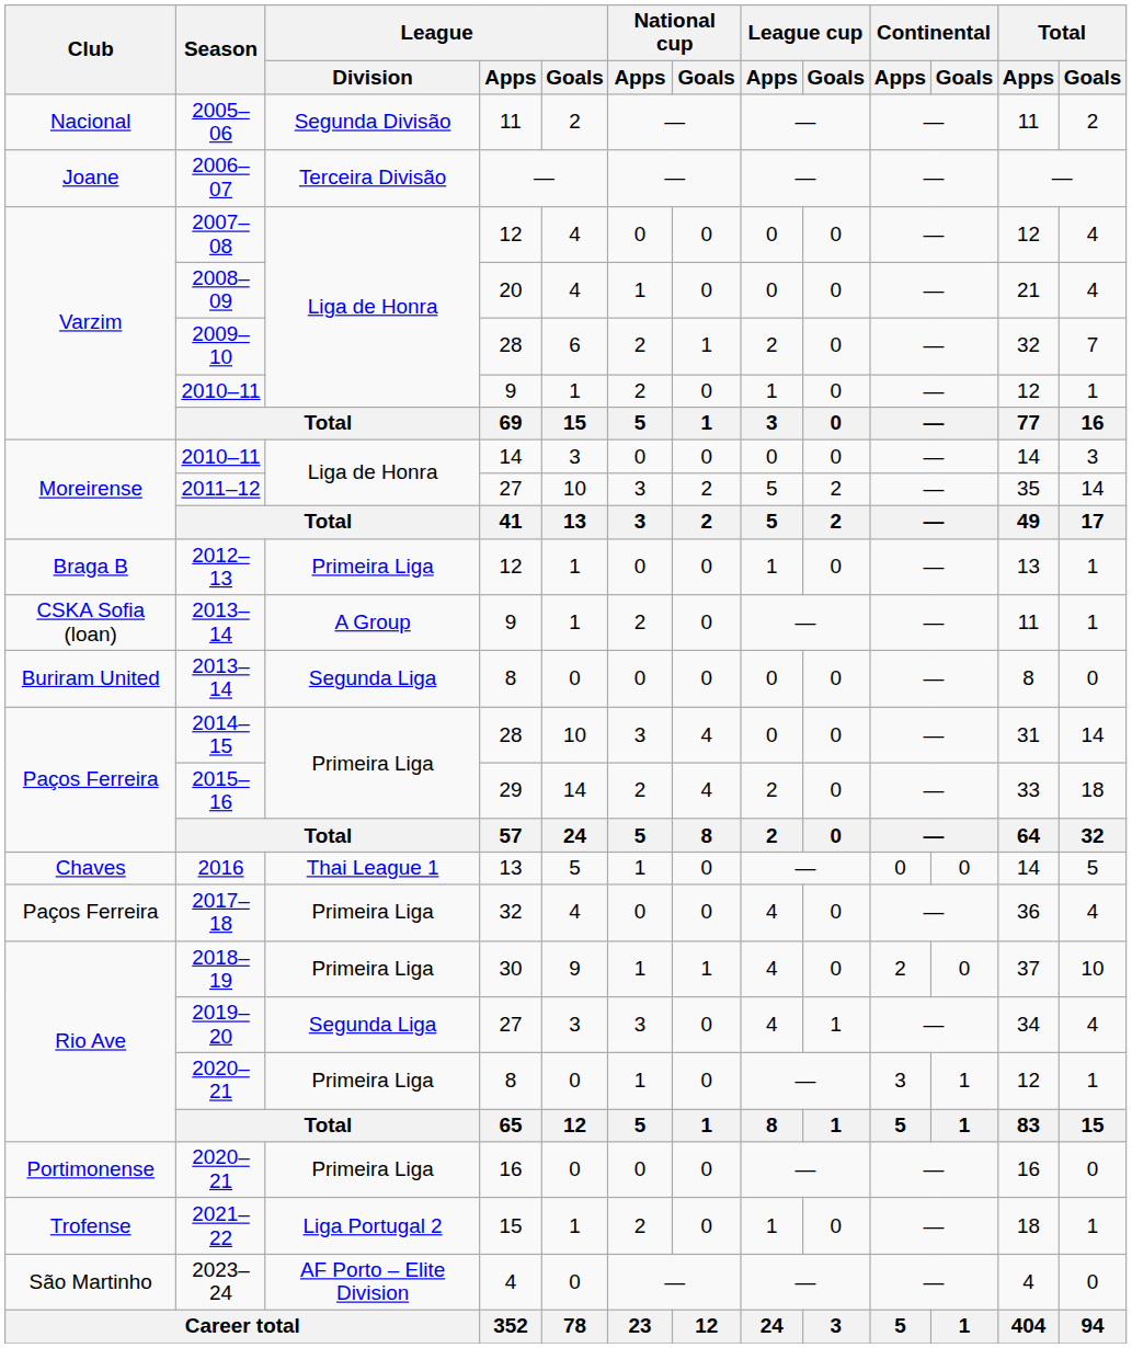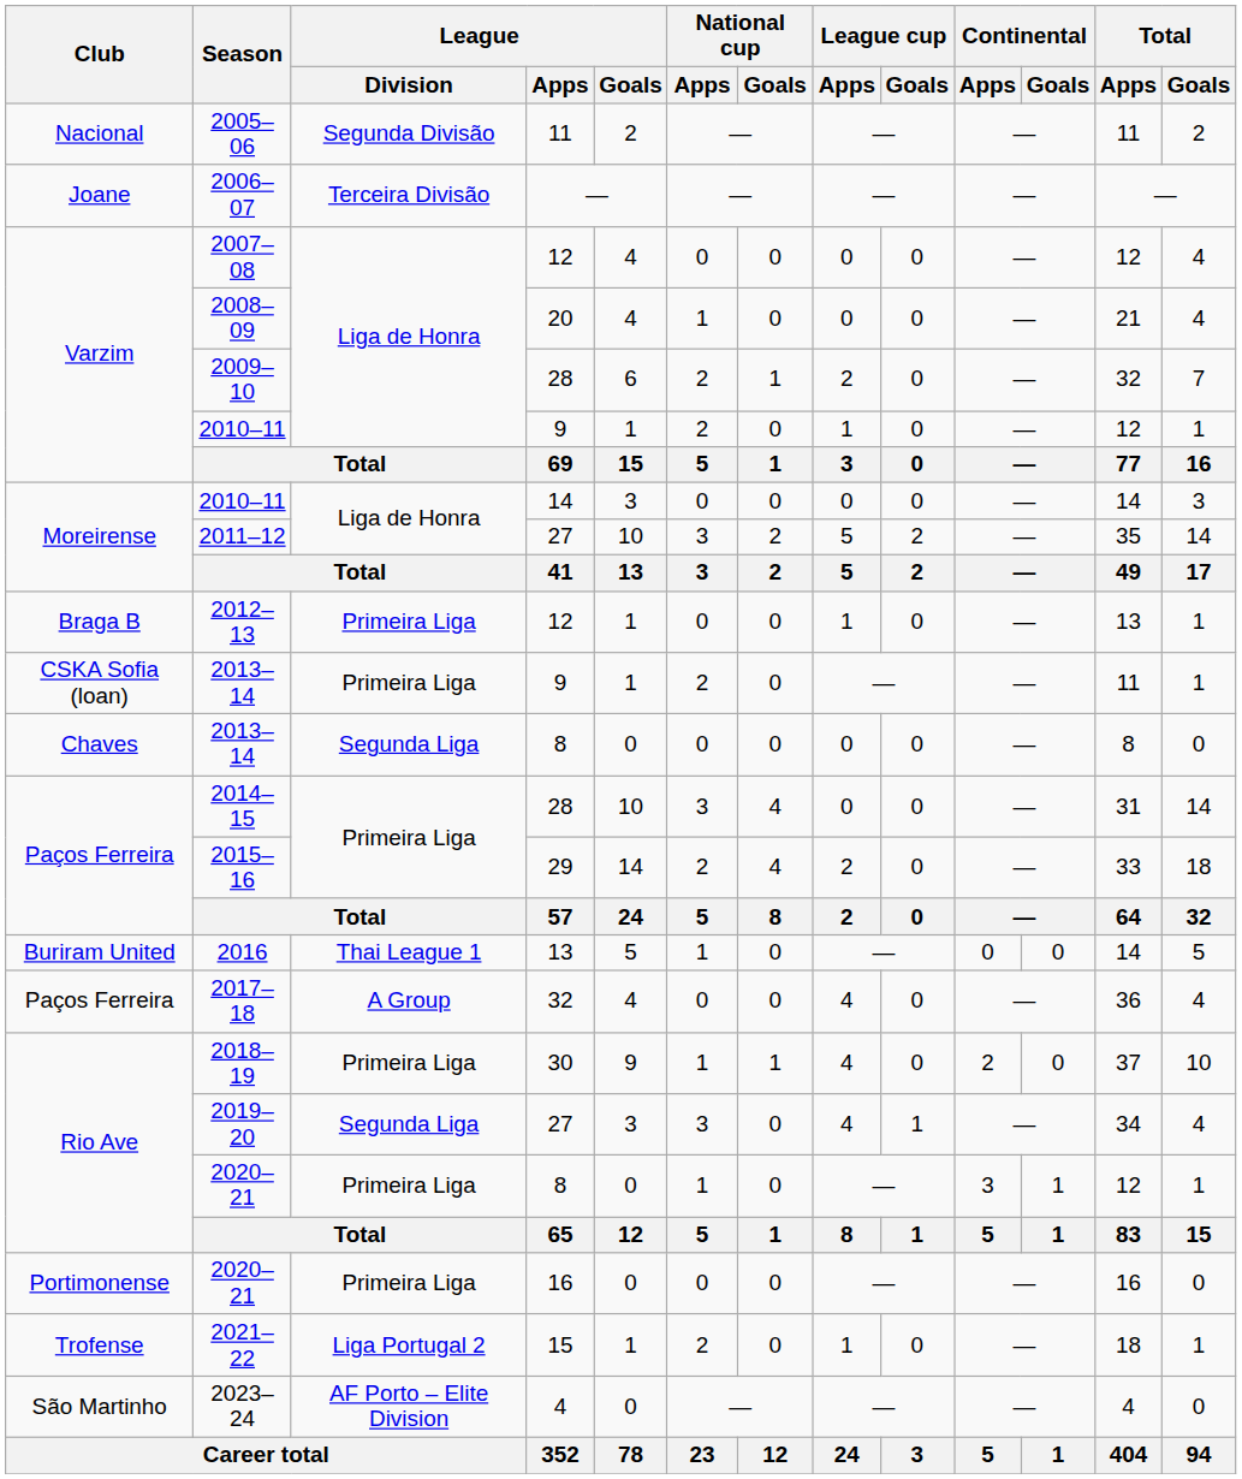2013–14 / 9 | League / Division: A Group -> Primeira Liga
2013–14 / 8 | Club: Buriram United -> Chaves
2016 | Club: Chaves -> Buriram United
2017–18 | League / Division: Primeira Liga -> A Group
